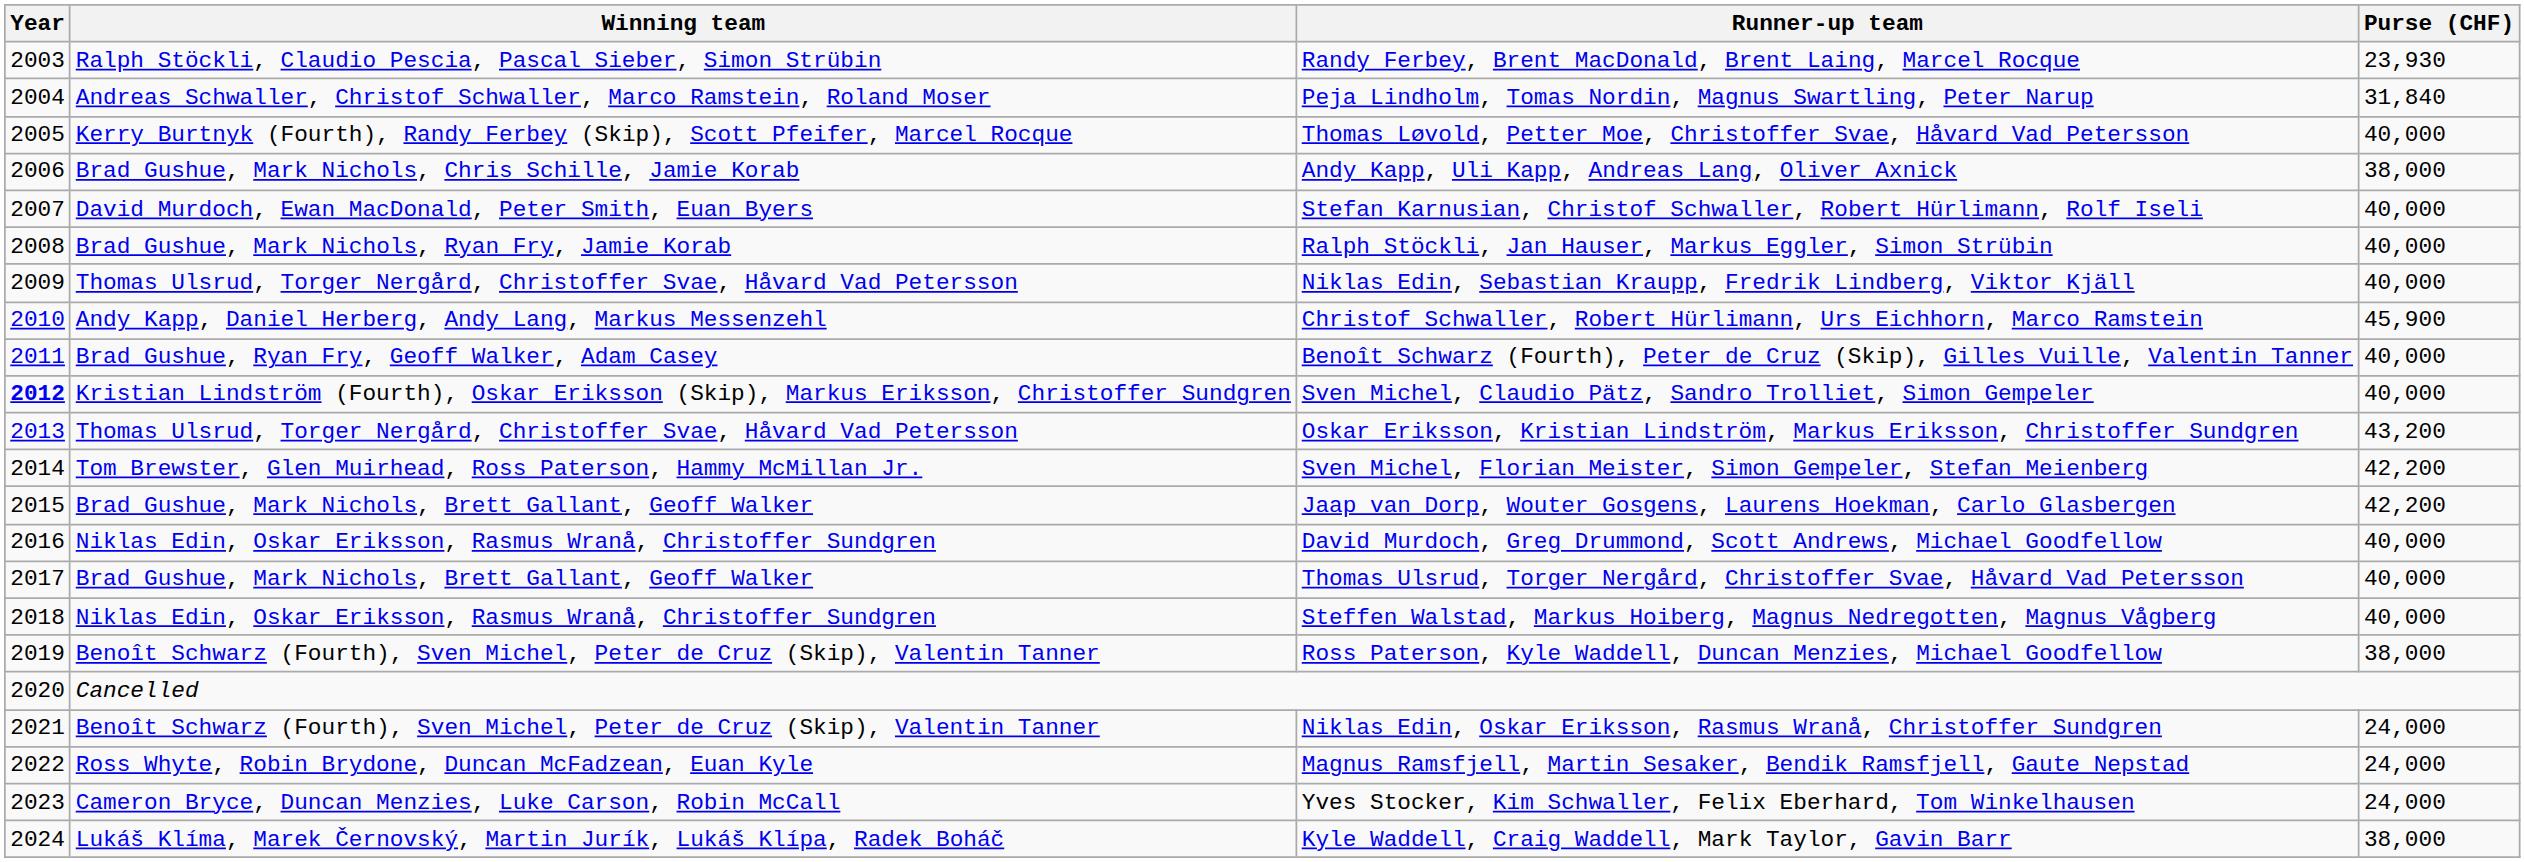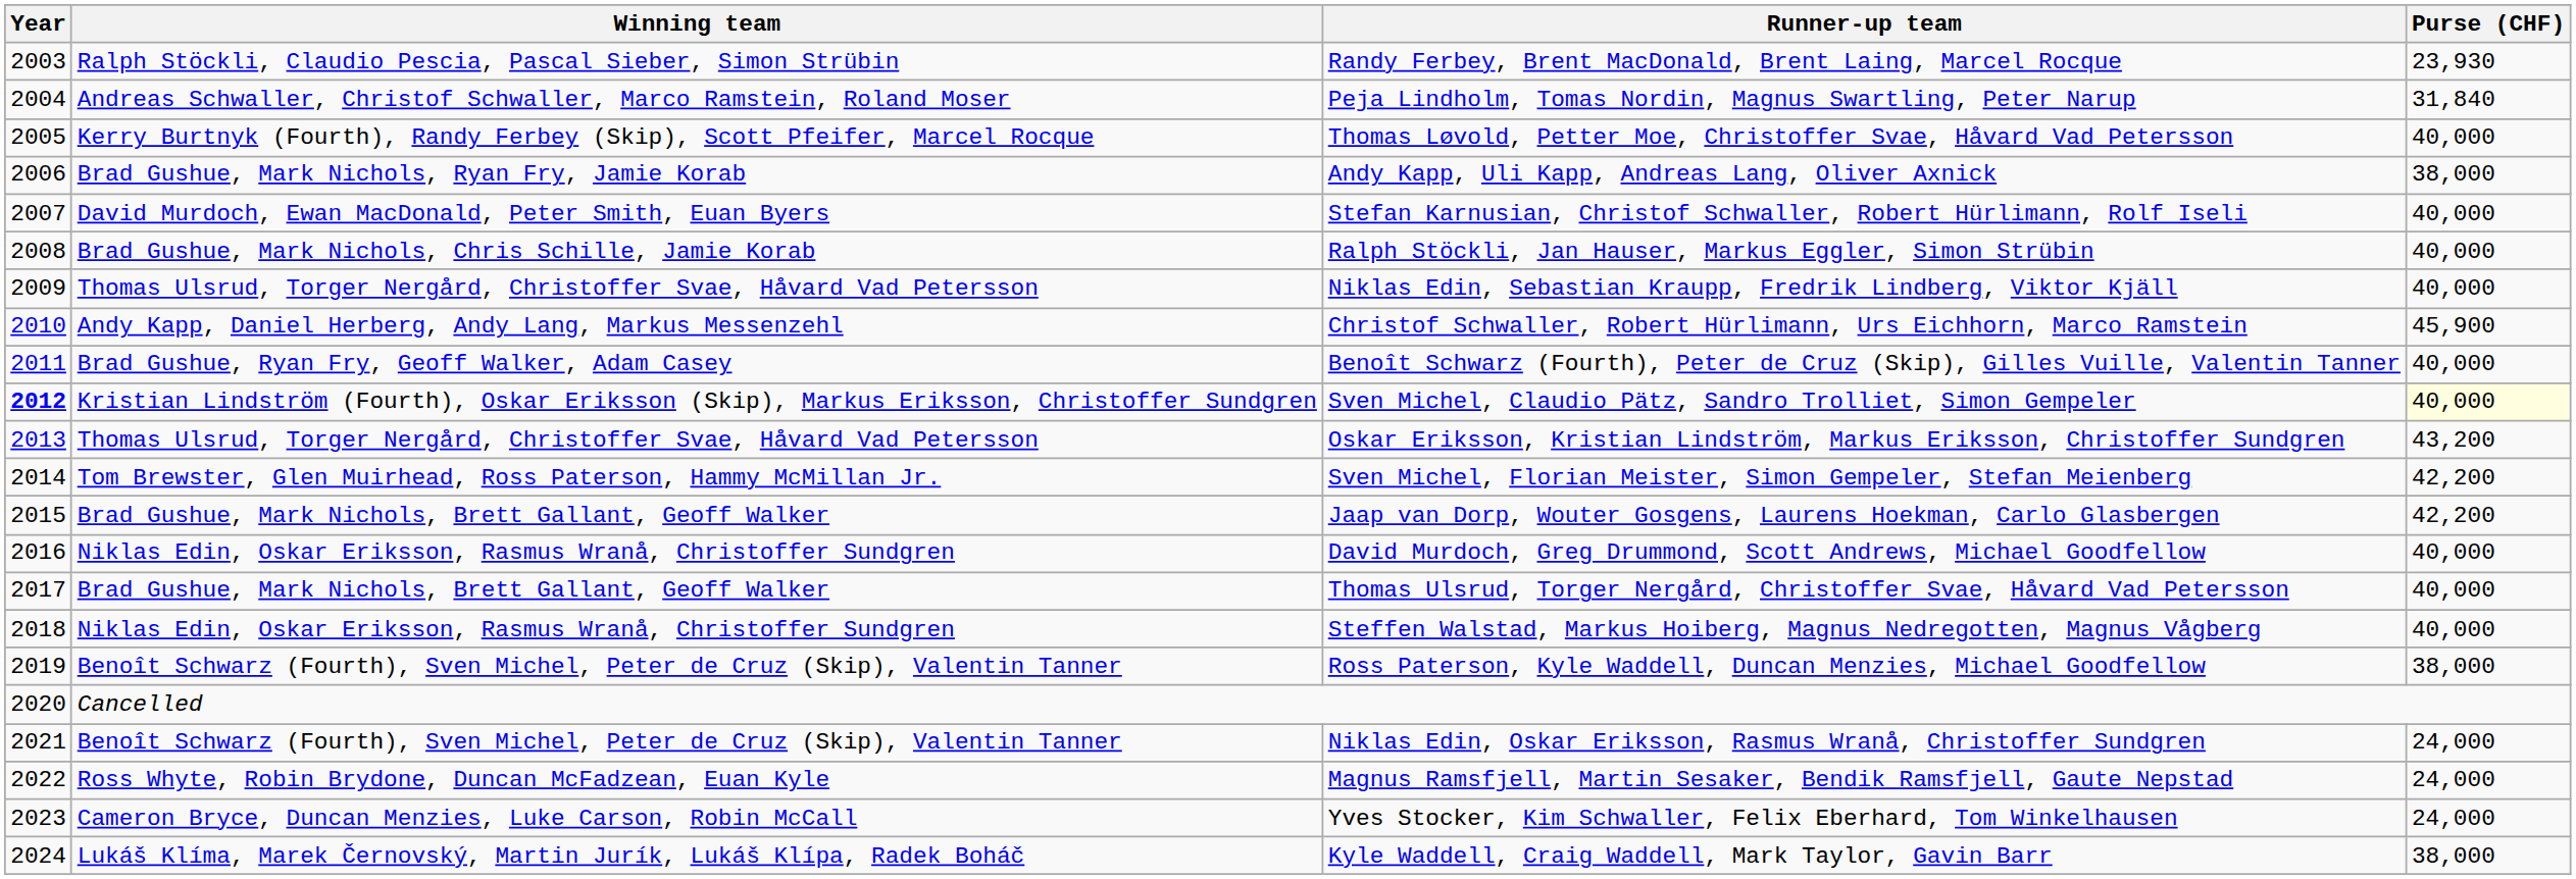Andy Kapp, Uli Kapp, Andreas Lang, Oliver Axnick | Winning team: Brad Gushue, Mark Nichols, Chris Schille, Jamie Korab -> Brad Gushue, Mark Nichols, Ryan Fry, Jamie Korab
Ralph Stöckli, Jan Hauser, Markus Eggler, Simon Strübin | Winning team: Brad Gushue, Mark Nichols, Ryan Fry, Jamie Korab -> Brad Gushue, Mark Nichols, Chris Schille, Jamie Korab
Sven Michel, Claudio Pätz, Sandro Trolliet, Simon Gempeler | Purse (CHF): no background -> lightyellow background
